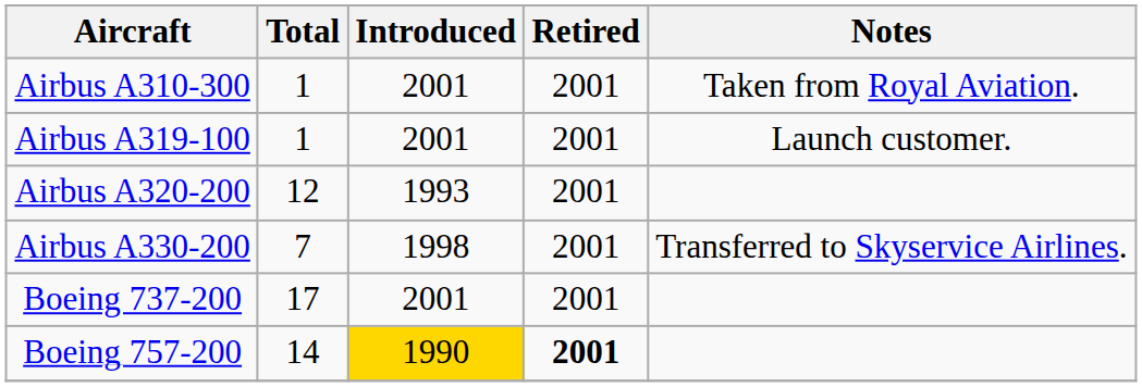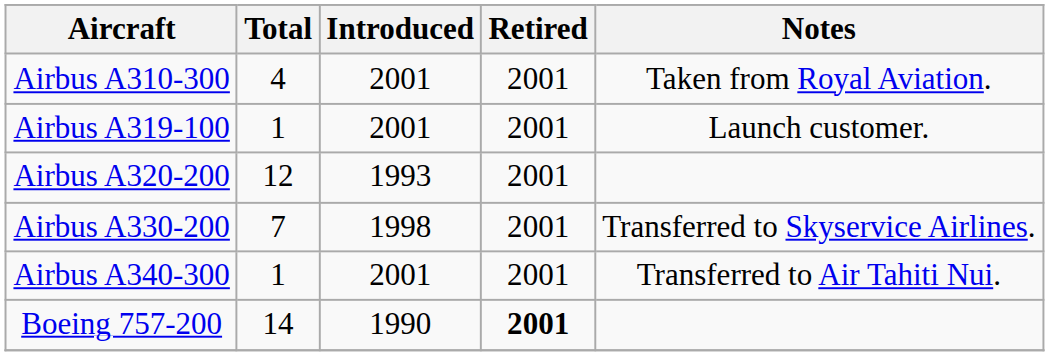Airbus A310-300 | Total: 1 -> 4
+ row: Airbus A340-300 | 1 | 2001 | 2001 | Transferred to Air Tahiti Nui.
- row: Boeing 737-200 | 17 | 2001 | 2001
Boeing 757-200 | Introduced: gold background -> no background
